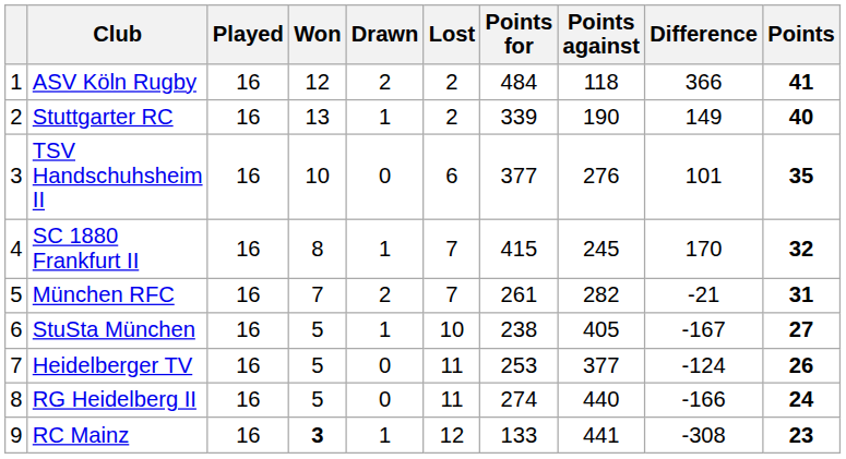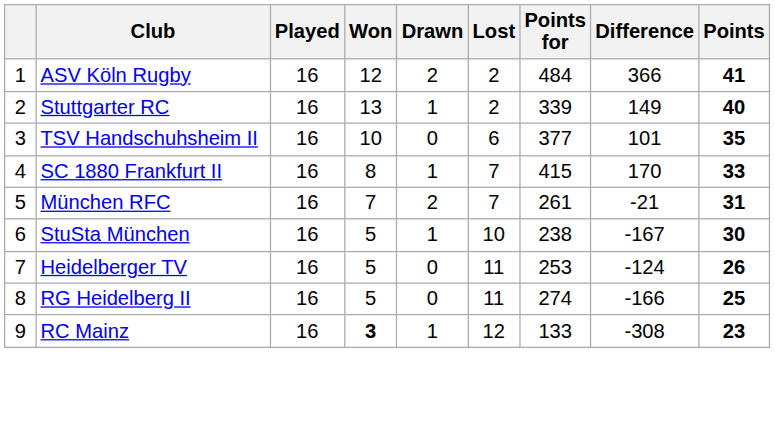- column: Points against | 118 | 190 | 276 | 245 | 282 | 405 | 377 | 440 | 441
SC 1880 Frankfurt II | Points: 32 -> 33
StuSta München | Points: 27 -> 30
RG Heidelberg II | Points: 24 -> 25
